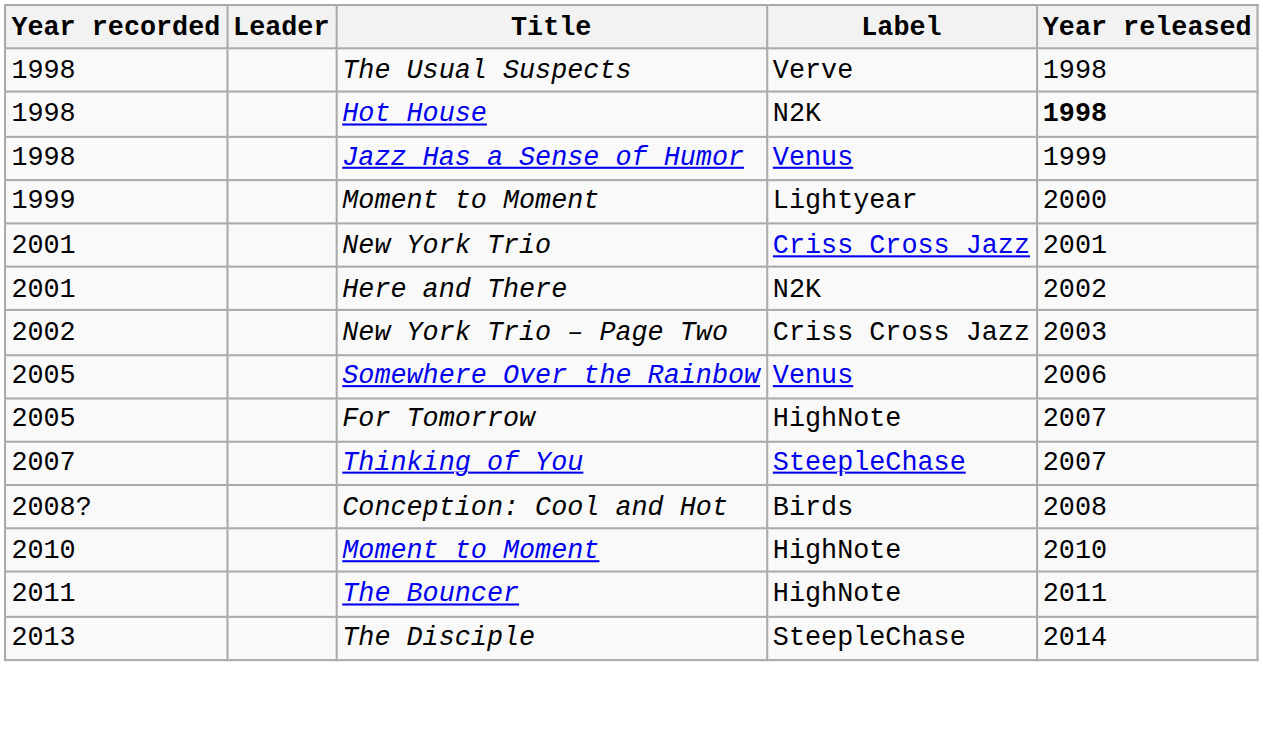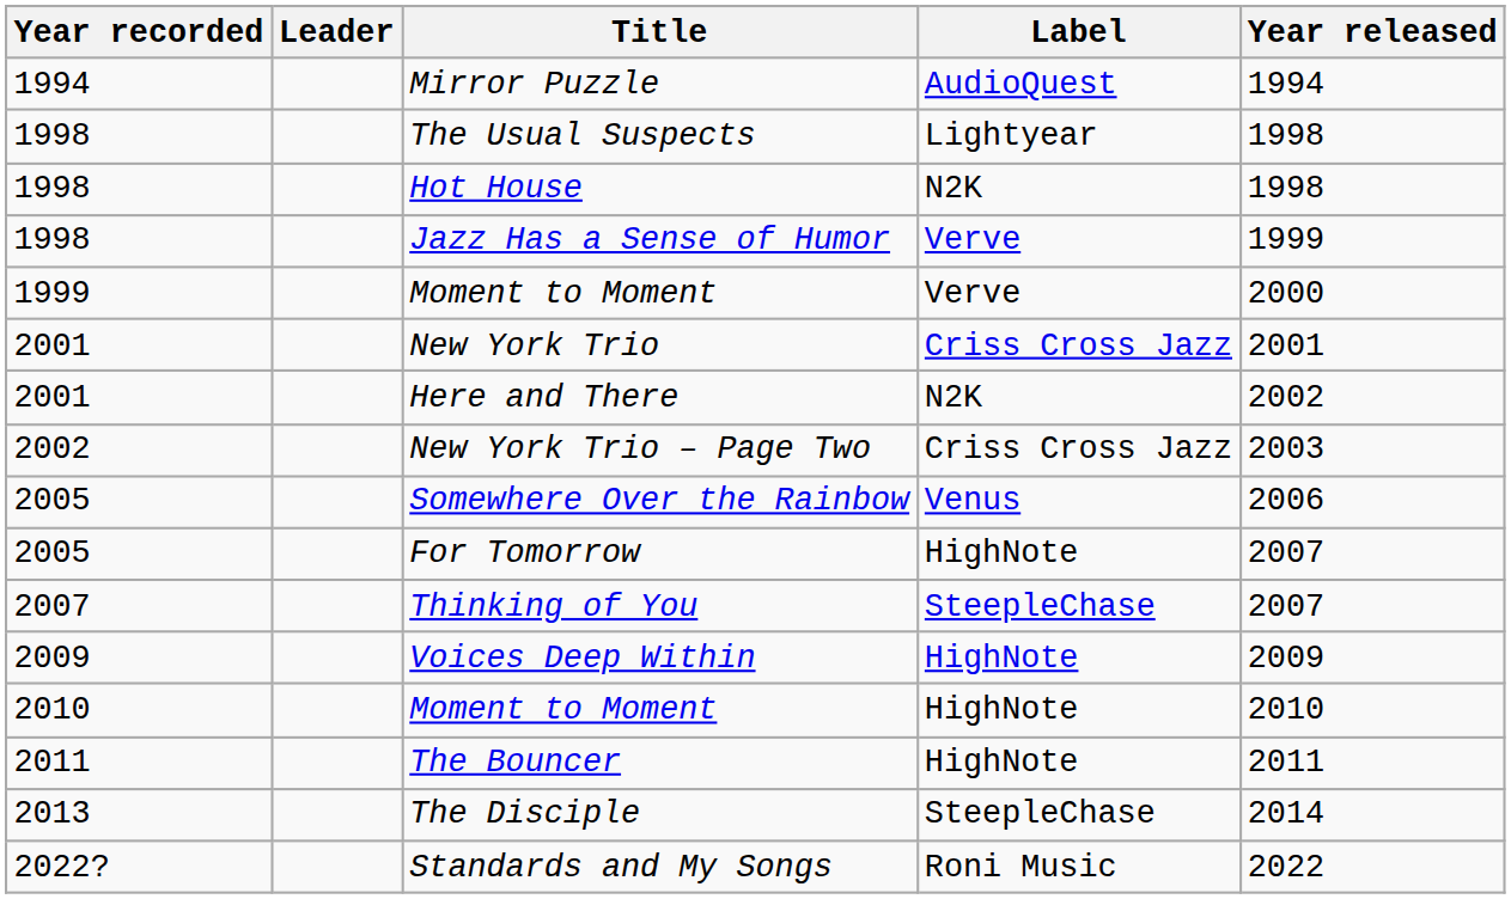+ row: 1994 | Mirror Puzzle | AudioQuest | 1994
The Usual Suspects | Label: Verve -> Lightyear
Hot House | Year released: bold -> normal
Jazz Has a Sense of Humor | Label: Venus -> Verve
1999 / Moment to Moment | Label: Lightyear -> Verve
- row: 2008? | Conception: Cool and Hot | Birds | 2008
+ row: 2009 | Voices Deep Within | HighNote | 2009
+ row: 2022? | Standards and My Songs | Roni Music | 2022
